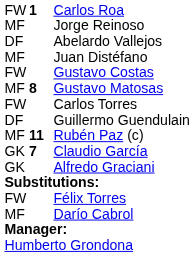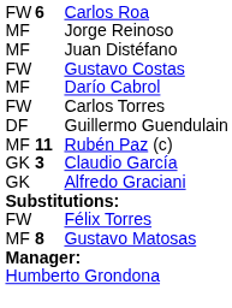Carlos Roa | column 2: 1 -> 6
- row: DF | Abelardo Vallejos
rows swapped: Gustavo Matosas <-> Darío Cabrol
Claudio García | column 2: 7 -> 3
